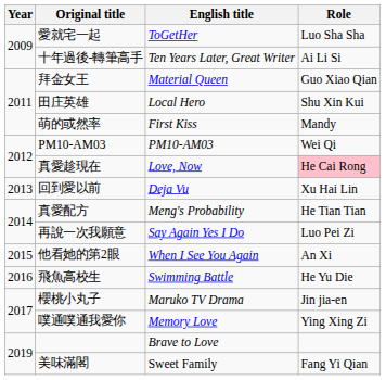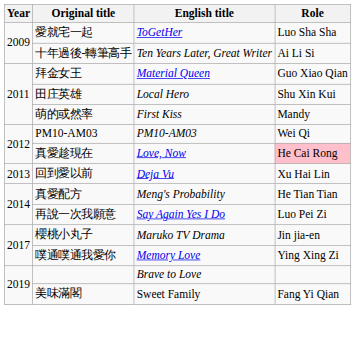- row: 2015 | 他看她的第2眼 | When I See You Again | An Xi
- row: 2016 | 飛魚高校生 | Swimming Battle | He Yu Die
